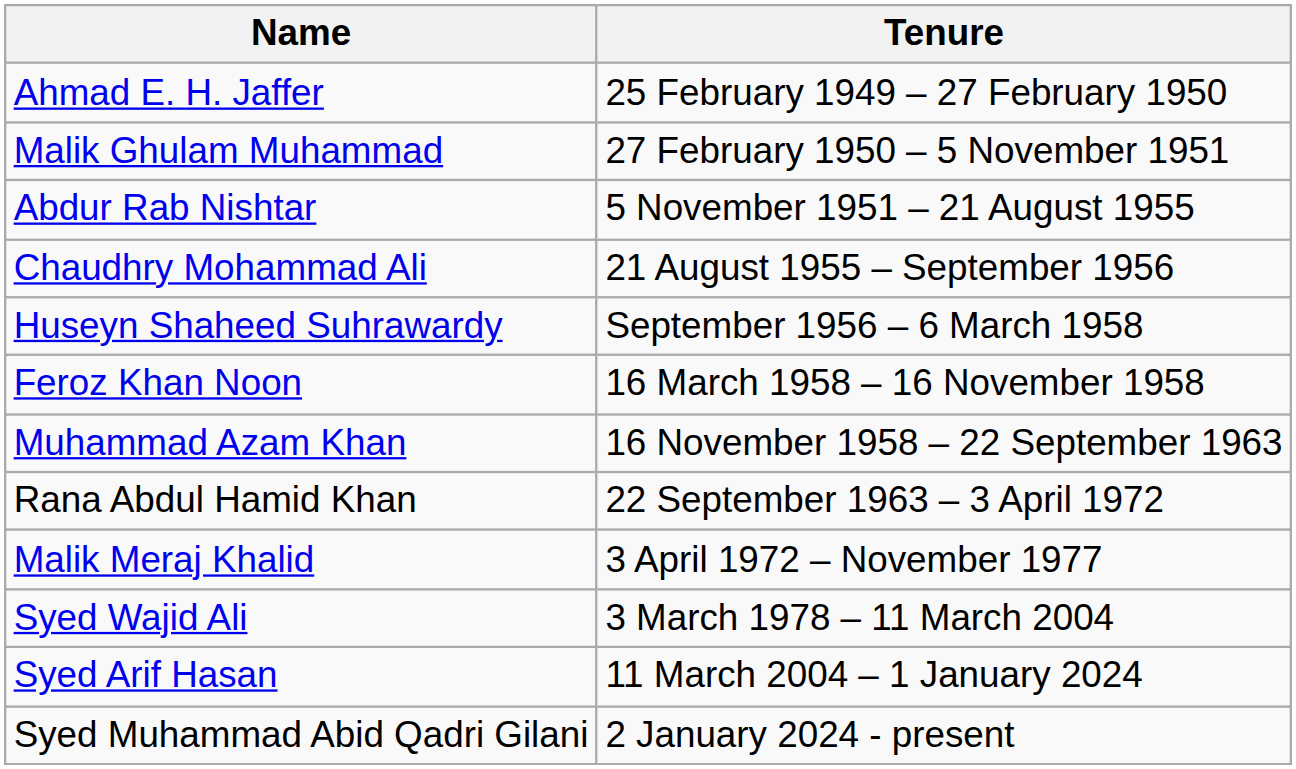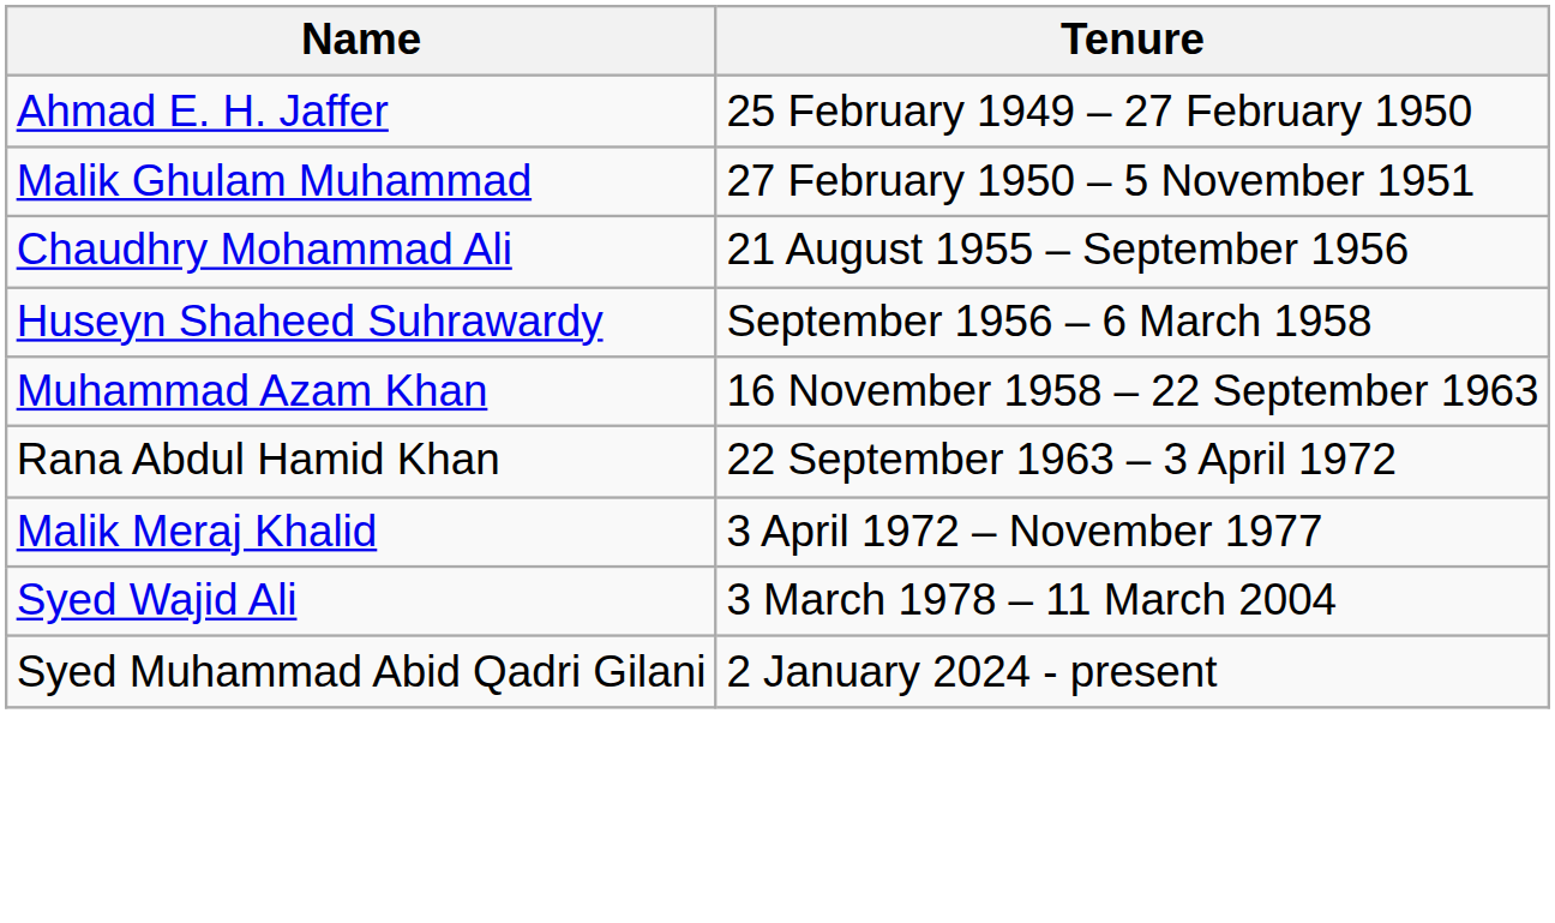- row: Abdur Rab Nishtar | 5 November 1951 – 21 August 1955
- row: Feroz Khan Noon | 16 March 1958 – 16 November 1958
- row: Syed Arif Hasan | 11 March 2004 – 1 January 2024
